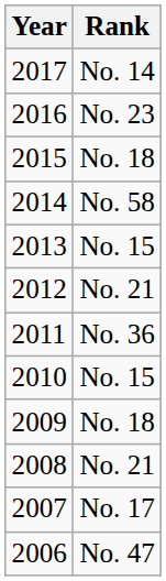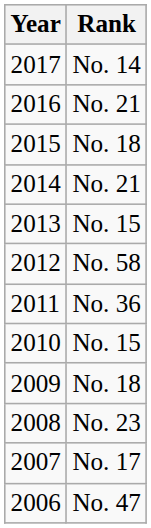2016 | Rank: No. 23 -> No. 21
2014 | Rank: No. 58 -> No. 21
2012 | Rank: No. 21 -> No. 58
2008 | Rank: No. 21 -> No. 23
